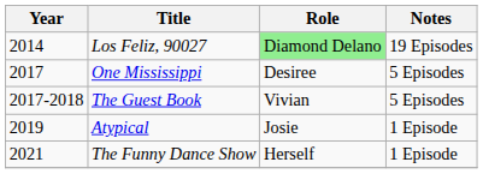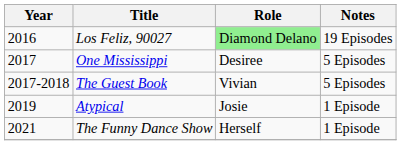Los Feliz, 90027 | Year: 2014 -> 2016
